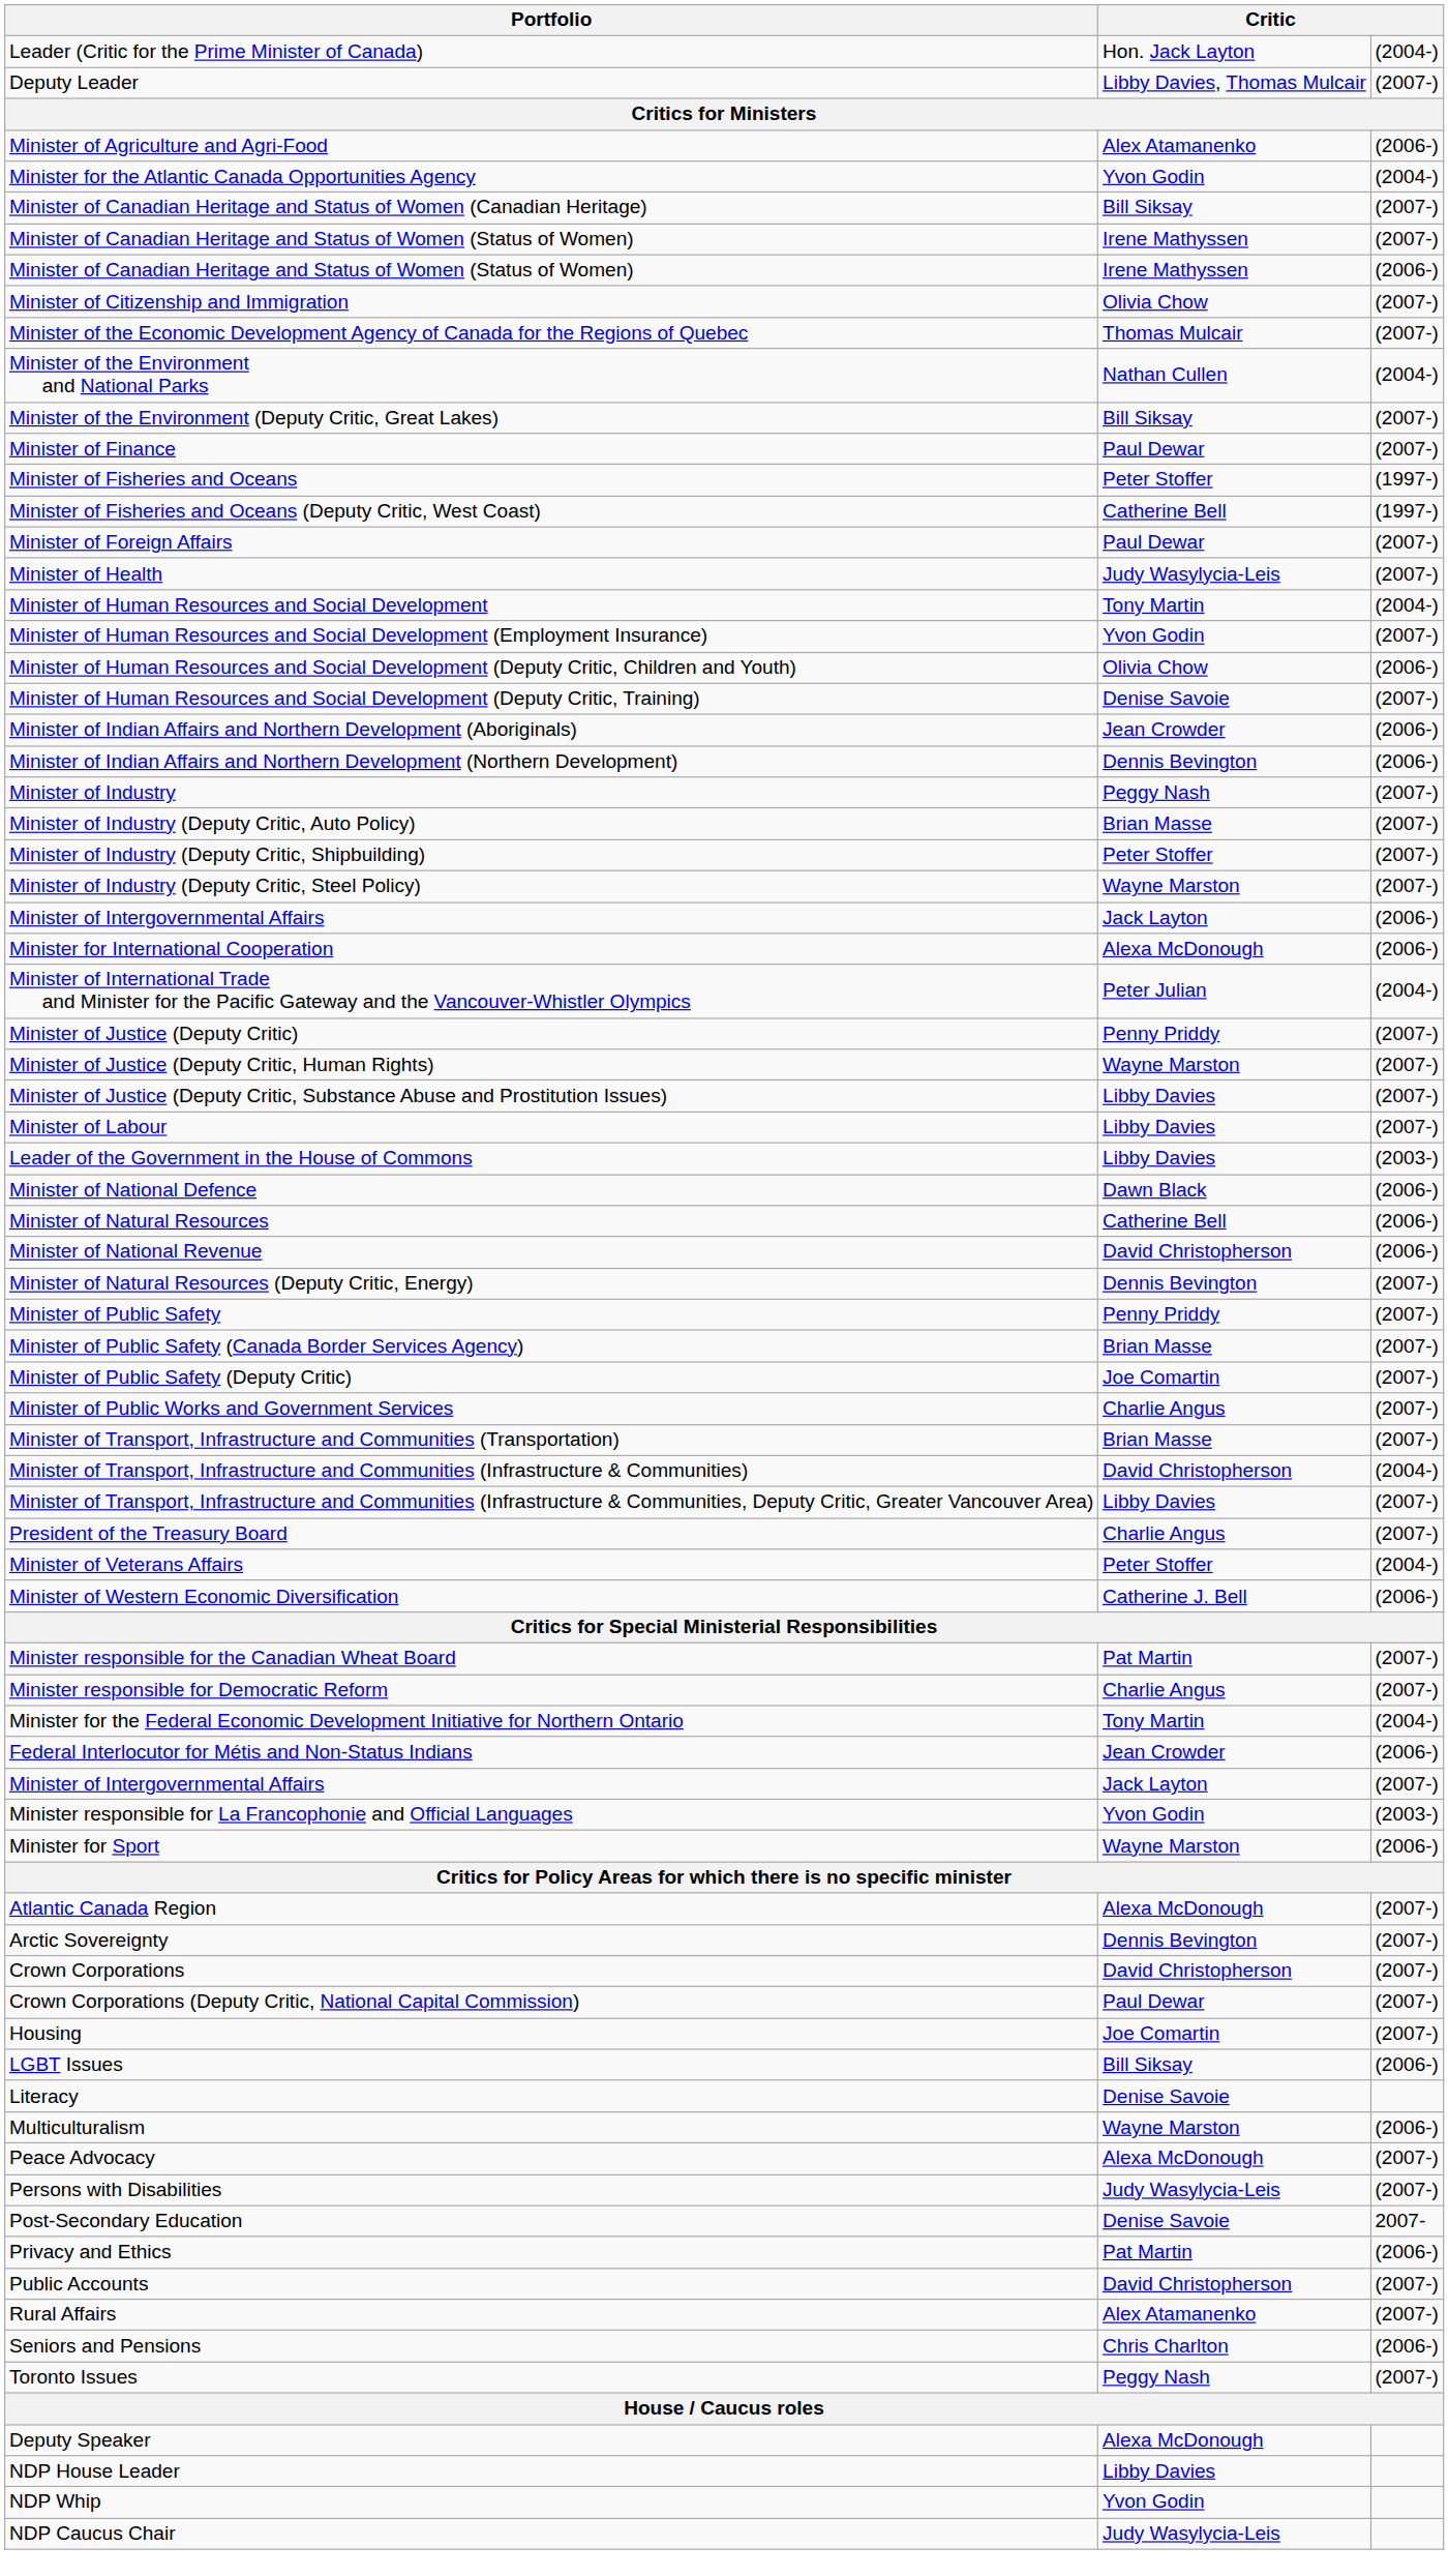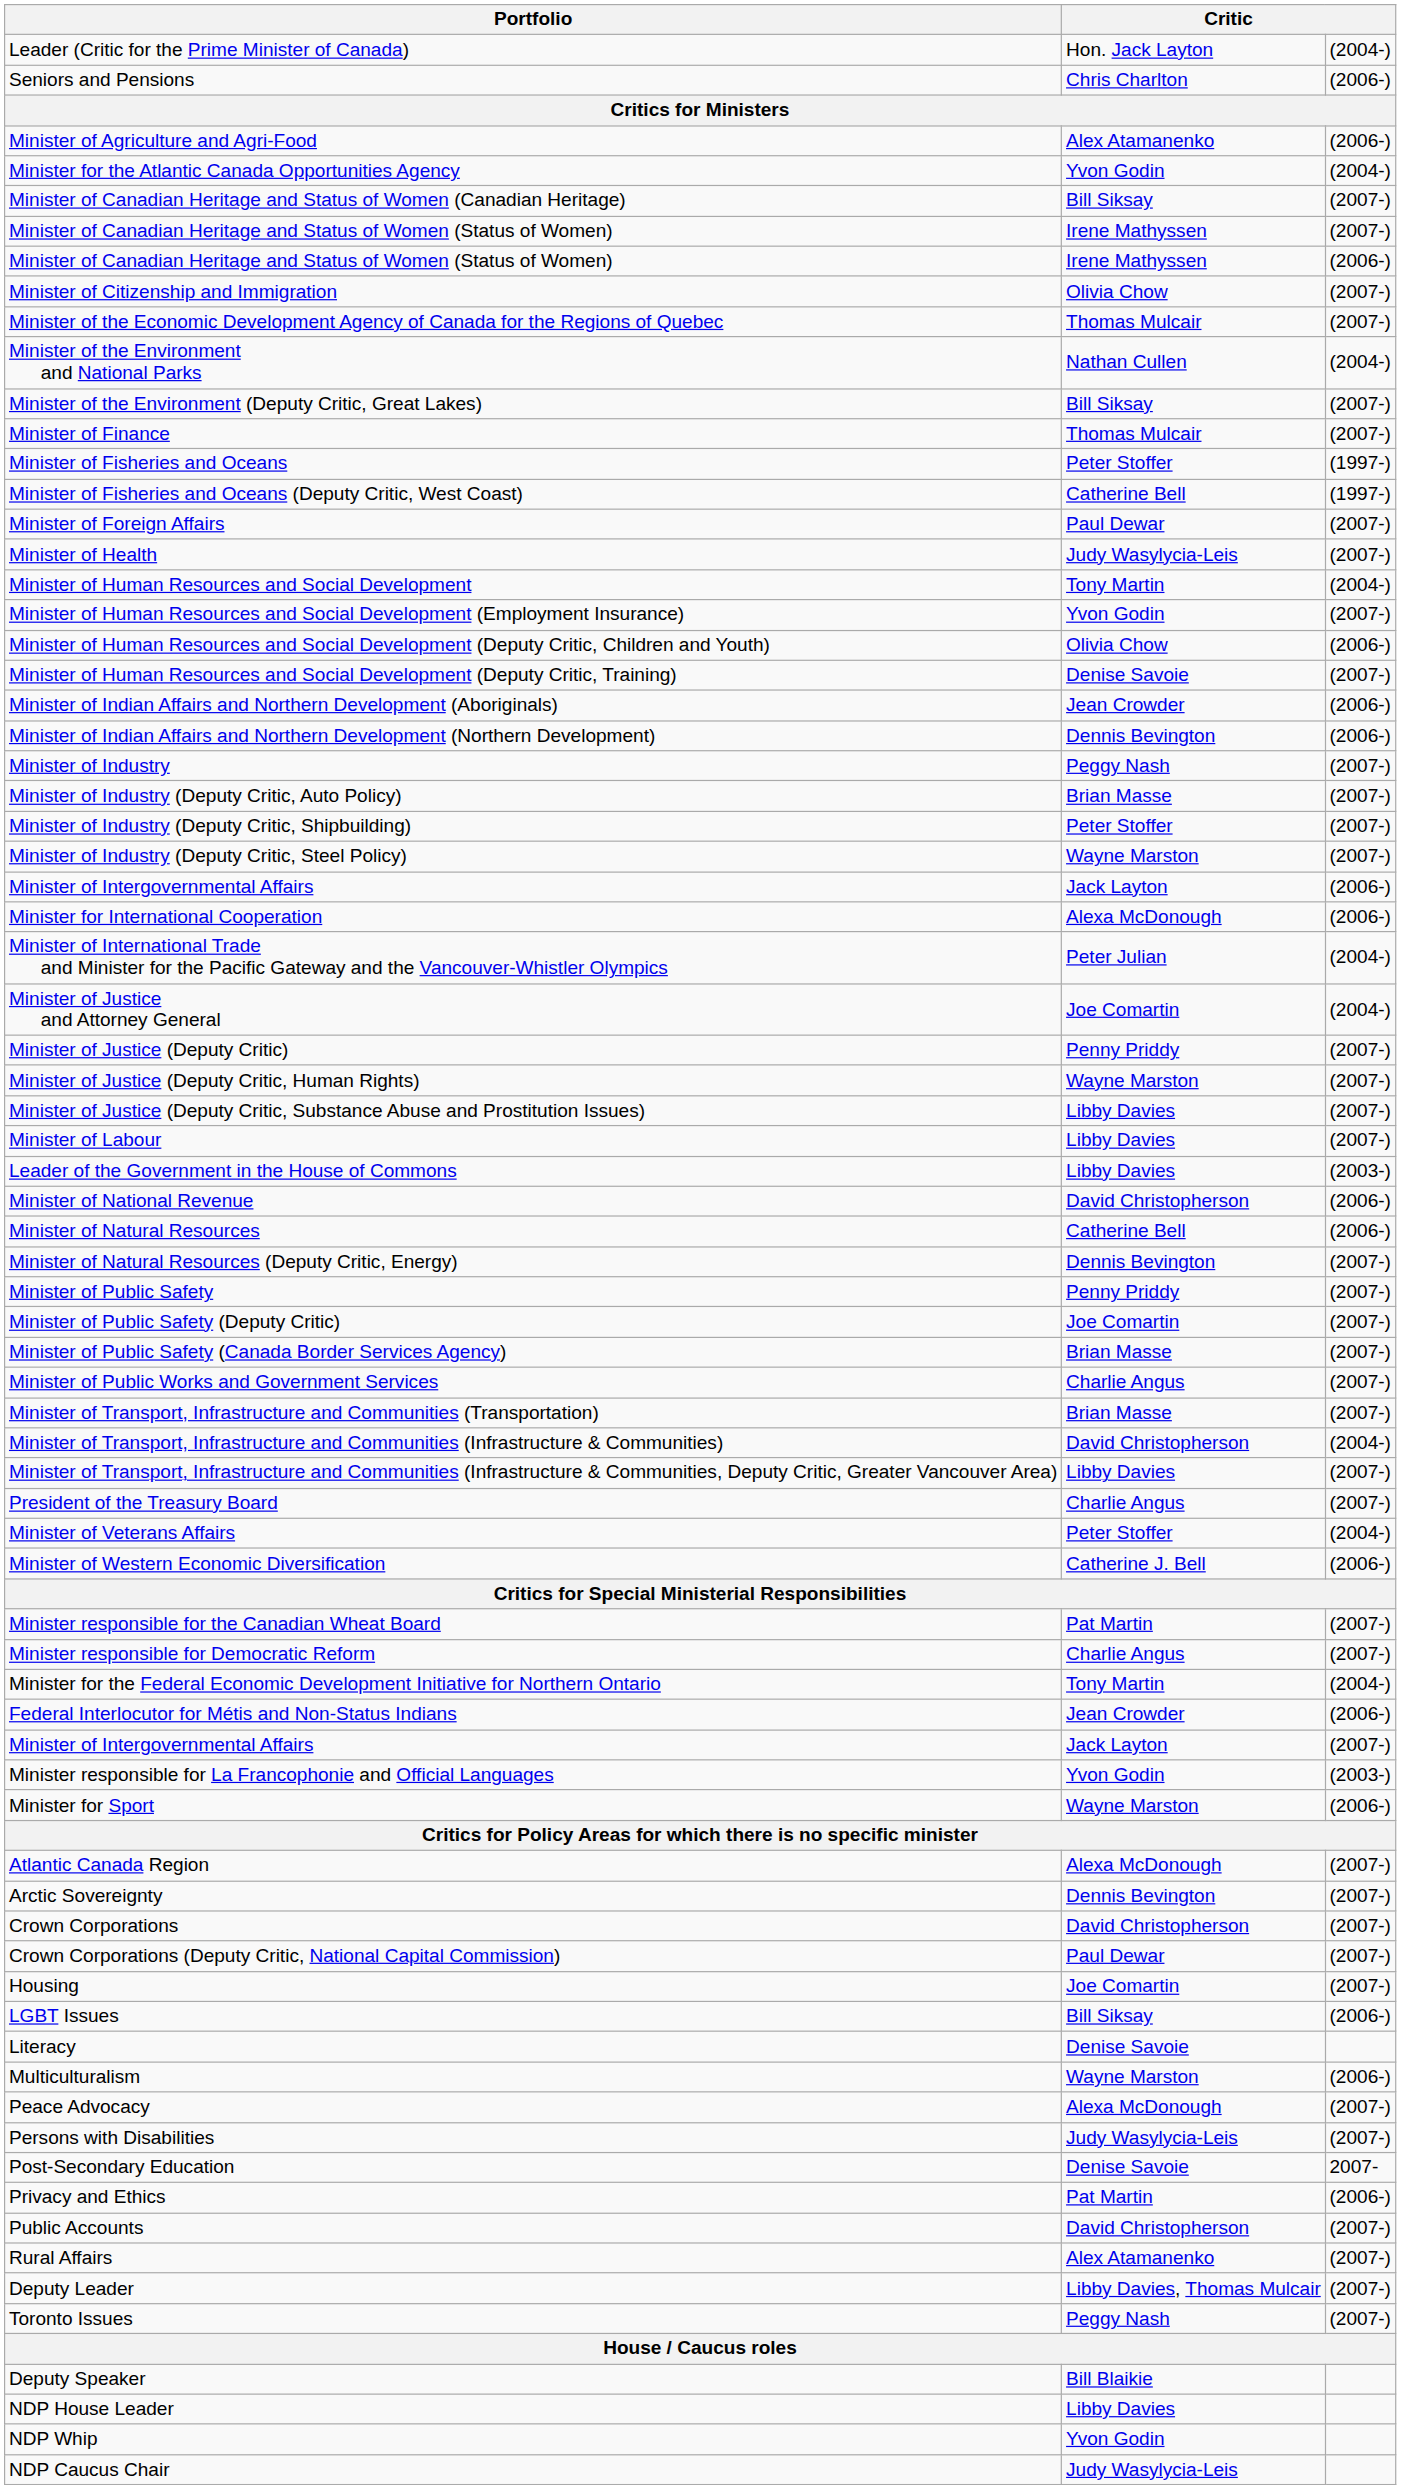rows swapped: Deputy Leader <-> Seniors and Pensions
Minister of Finance | column 2: Paul Dewar -> Thomas Mulcair
+ row: Minister of Justice and Attorney General | Joe Comartin | (2004-)
- row: Minister of National Defence | Dawn Black | (2006-)
rows swapped: Minister of National Revenue <-> Minister of Natural Resources
rows swapped: Minister of Public Safety (Deputy Critic) <-> Minister of Public Safety (Canada Border Services Agency)
Deputy Speaker | column 2: Alexa McDonough -> Bill Blaikie
